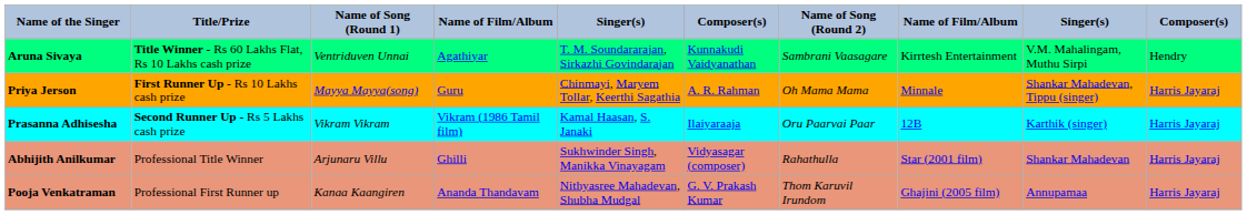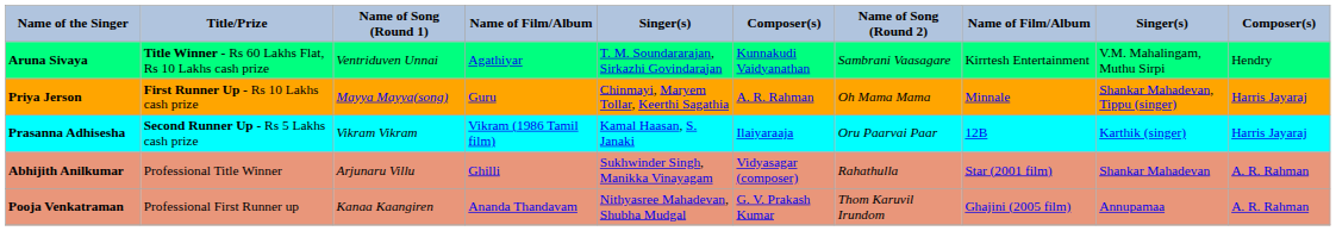Abhijith Anilkumar | column 10: Harris Jayaraj -> A. R. Rahman
Pooja Venkatraman | column 10: Harris Jayaraj -> A. R. Rahman
